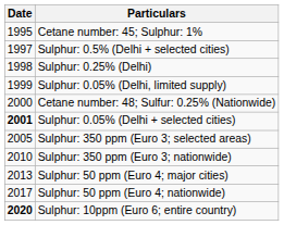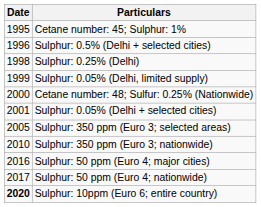Sulphur: 0.5% (Delhi + selected cities) | Date: 1997 -> 1996
Sulphur: 0.05% (Delhi + selected cities) | Date: bold -> normal
Sulphur: 50 ppm (Euro 4; major cities) | Date: 2013 -> 2016
